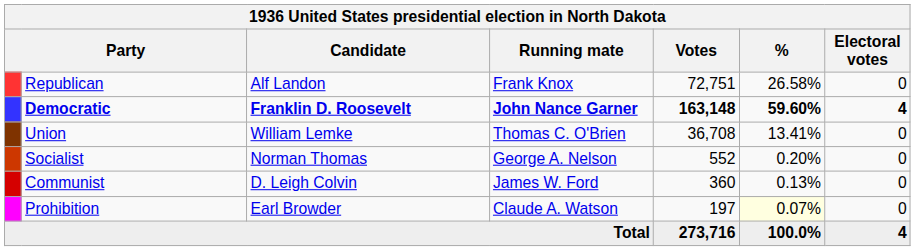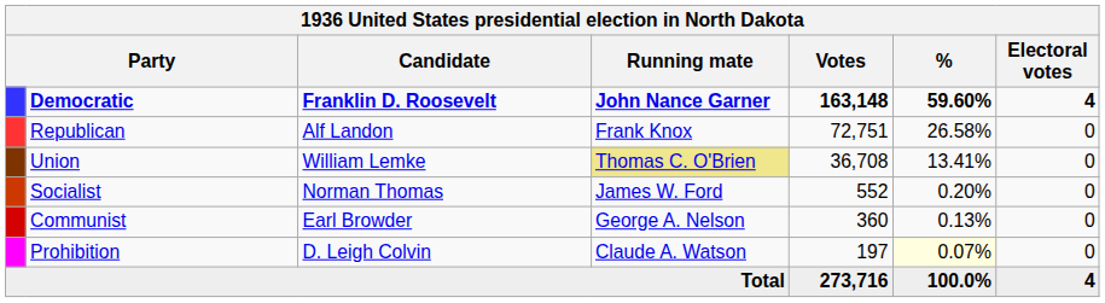rows swapped: Democratic <-> Republican
Union | Running mate: no background -> khaki background
Socialist | Running mate: George A. Nelson -> James W. Ford
Communist | Candidate: D. Leigh Colvin -> Earl Browder
Communist | Running mate: James W. Ford -> George A. Nelson
Prohibition | Candidate: Earl Browder -> D. Leigh Colvin
